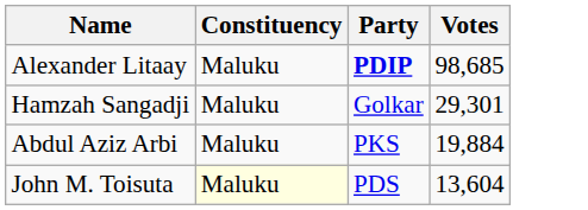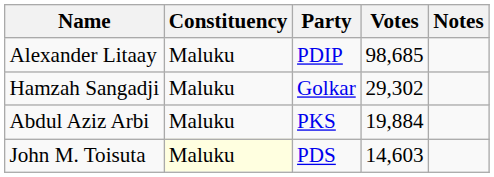+ column: Notes
Alexander Litaay | Party: bold -> normal
Hamzah Sangadji | Votes: 29,301 -> 29,302
John M. Toisuta | Votes: 13,604 -> 14,603
